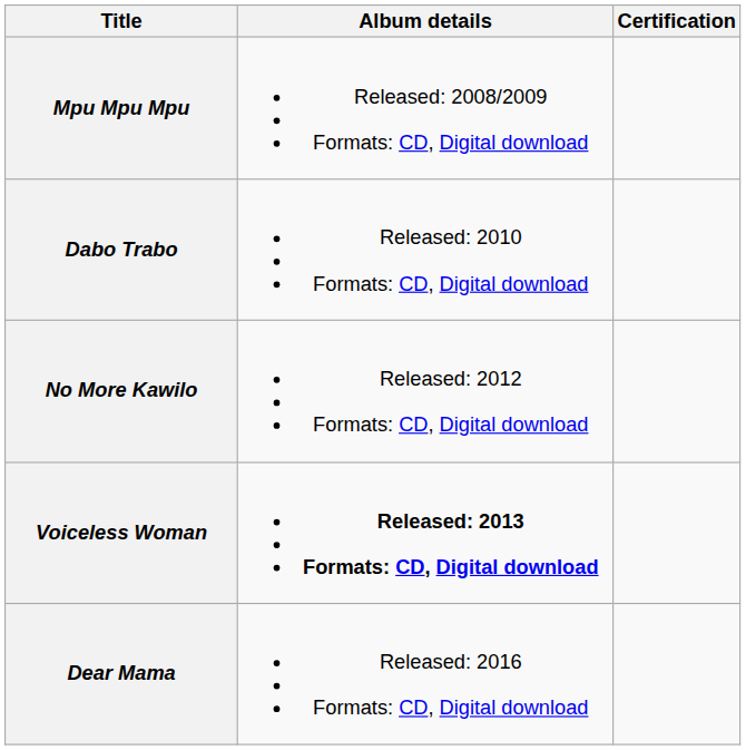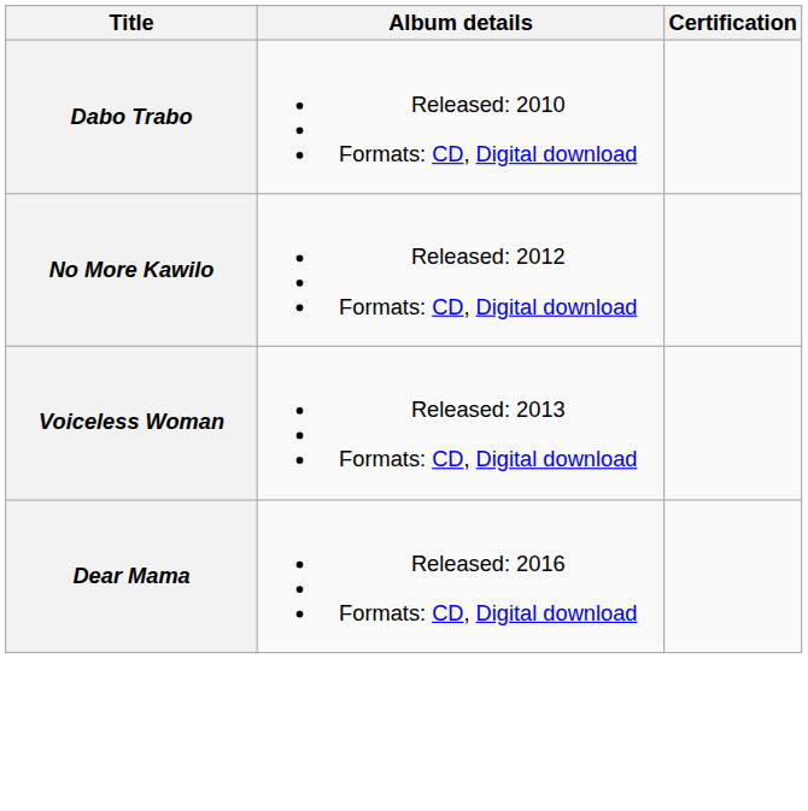- row: Mpu Mpu Mpu | Released: 2008/2009 Formats: CD, Digital download
Voiceless Woman | Album details: bold -> normal
